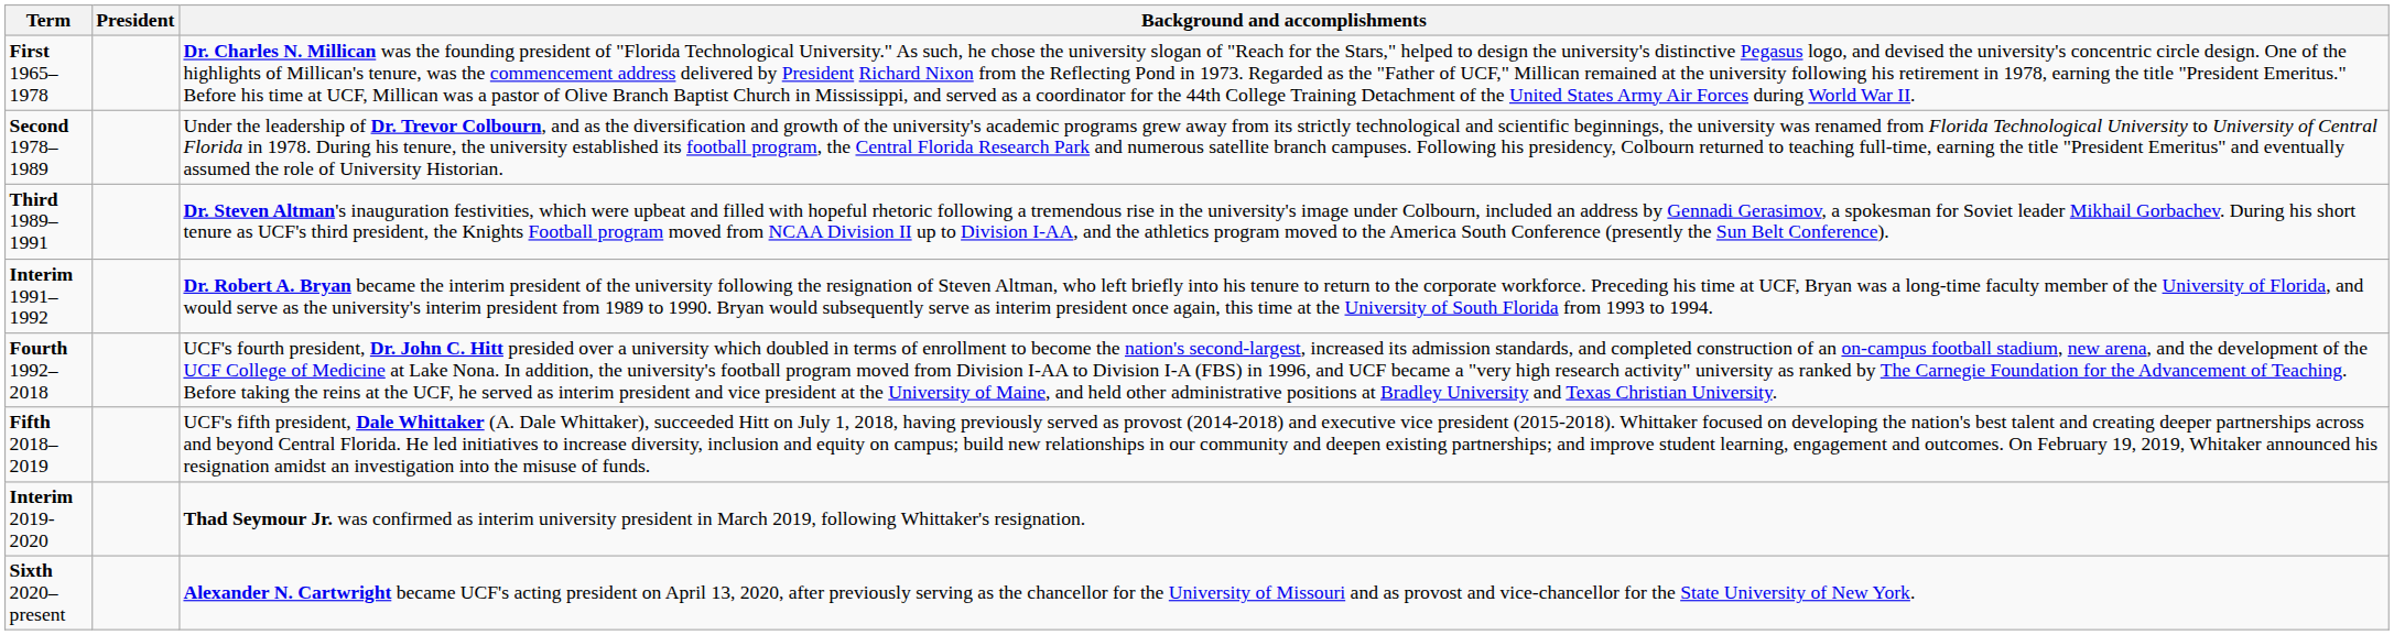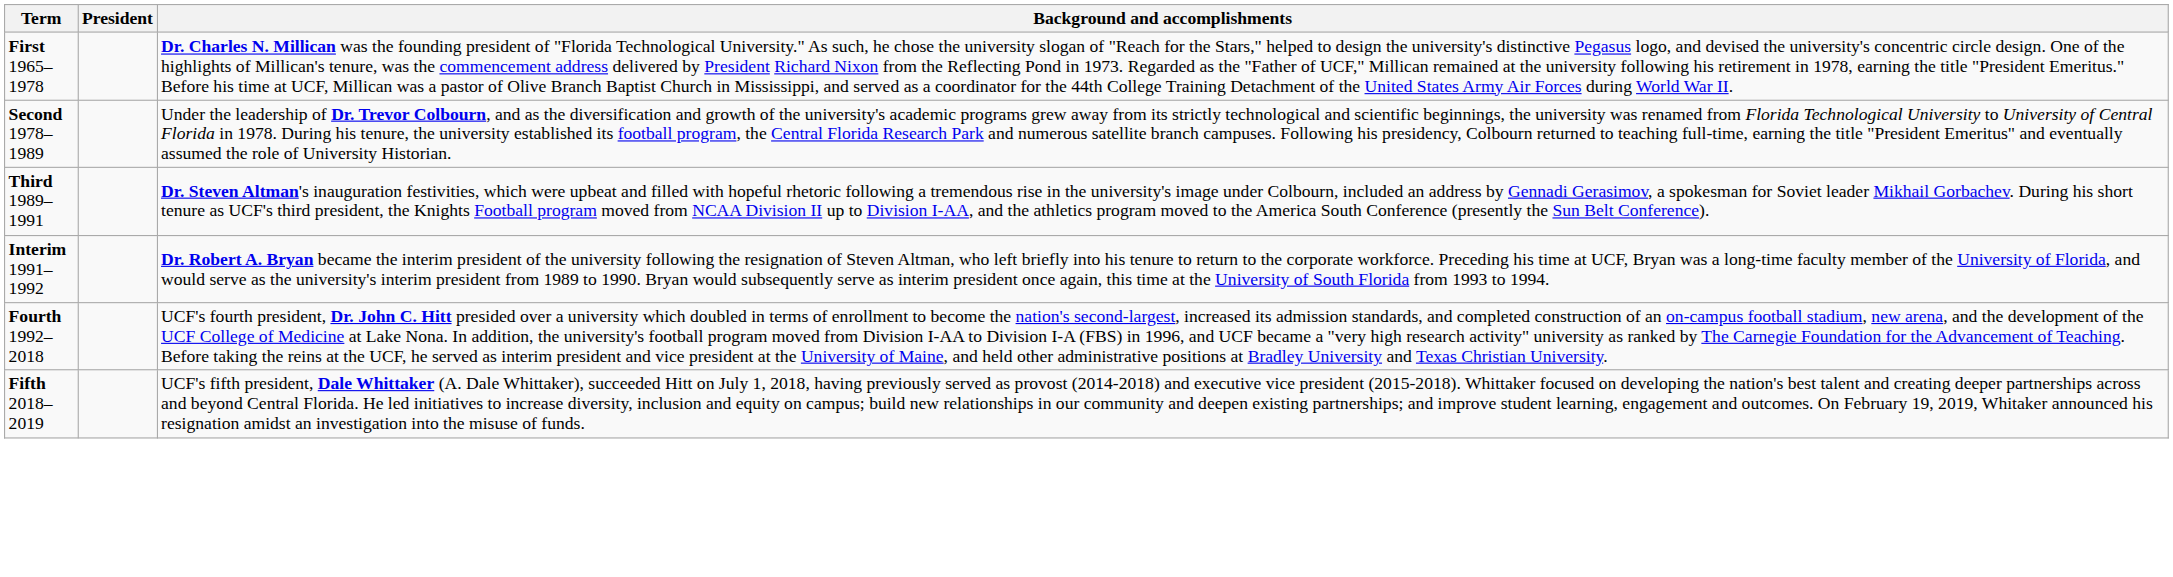- row: Interim 2019-2020 | Thad Seymour Jr. was confirmed as interim university president in March 2019, following Whittaker's resignation.
- row: Sixth 2020–present | Alexander N. Cartwright became UCF's acting president on April 13, 2020, after previously serving as the chancellor for the University of Missouri and as provost and vice-chancellor for the State University of New York.
